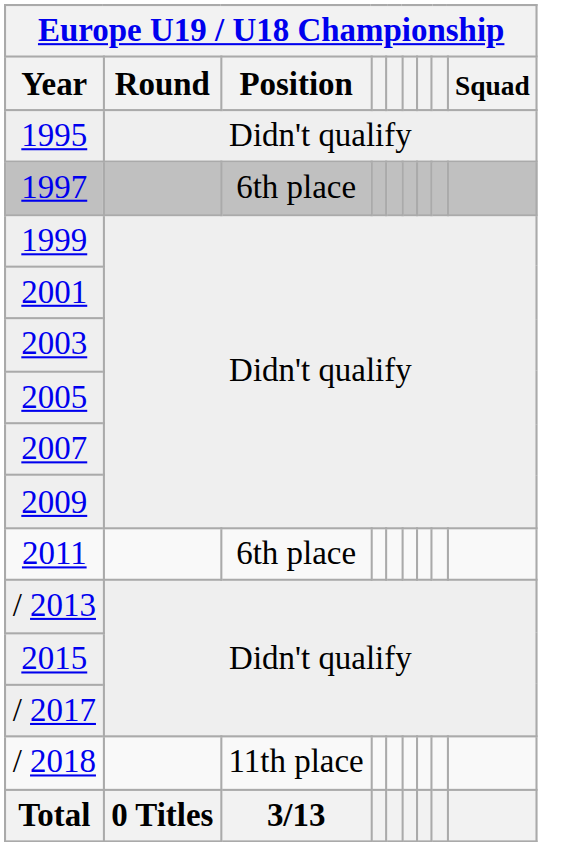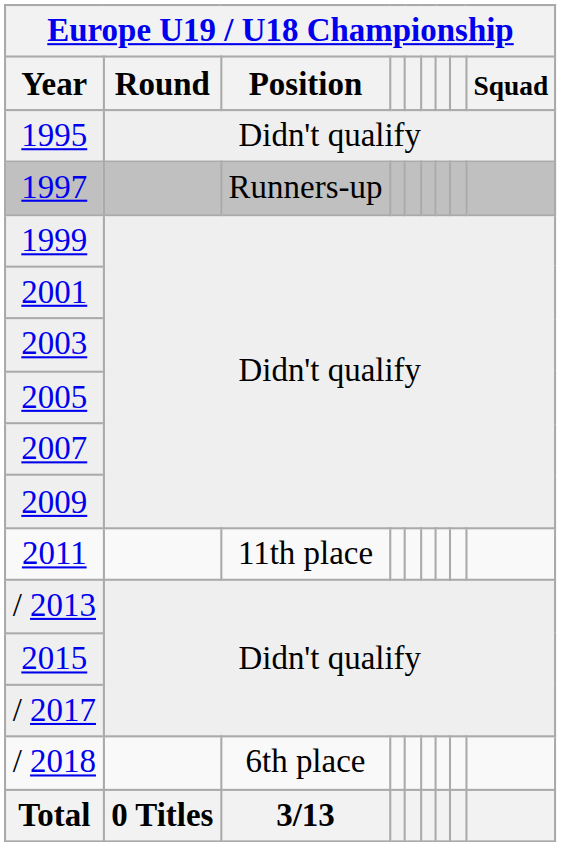1997 | Europe U19 / U18 Championship / Position: 6th place -> Runners-up
2011 | Europe U19 / U18 Championship / Position: 6th place -> 11th place
/ 2018 | Europe U19 / U18 Championship / Position: 11th place -> 6th place
